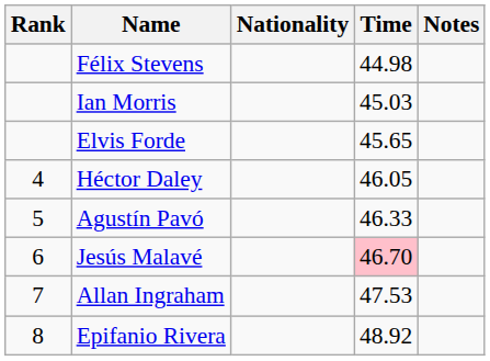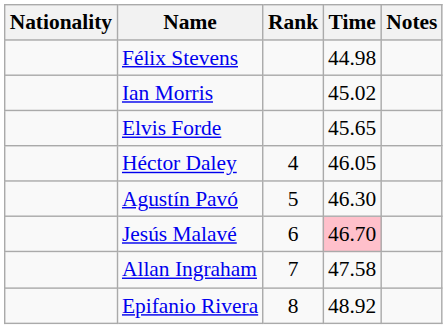columns swapped: Rank <-> Nationality
Ian Morris | Time: 45.03 -> 45.02
Agustín Pavó | Time: 46.33 -> 46.30
Allan Ingraham | Time: 47.53 -> 47.58
